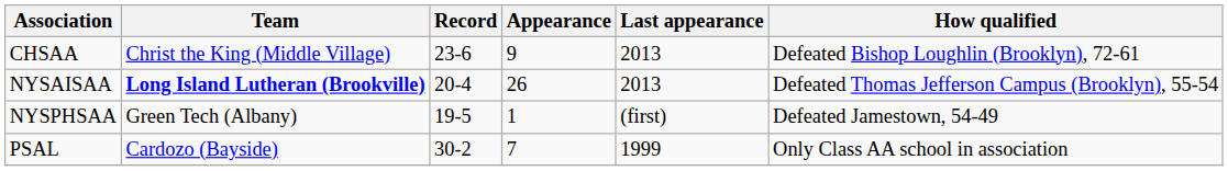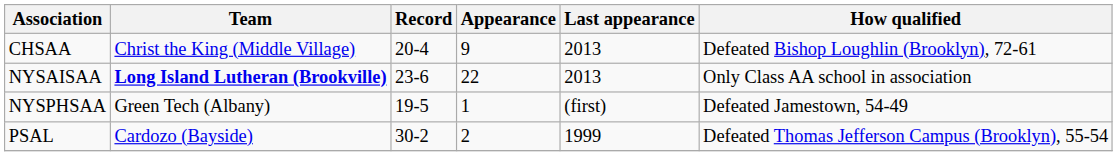CHSAA | Record: 23-6 -> 20-4
NYSAISAA | Record: 20-4 -> 23-6
NYSAISAA | Appearance: 26 -> 22
NYSAISAA | How qualified: Defeated Thomas Jefferson Campus (Brooklyn), 55-54 -> Only Class AA school in association
PSAL | Appearance: 7 -> 2
PSAL | How qualified: Only Class AA school in association -> Defeated Thomas Jefferson Campus (Brooklyn), 55-54
